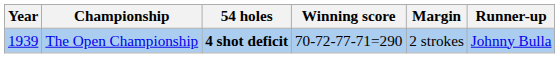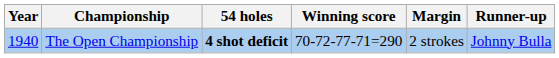The Open Championship | Year: 1939 -> 1940
